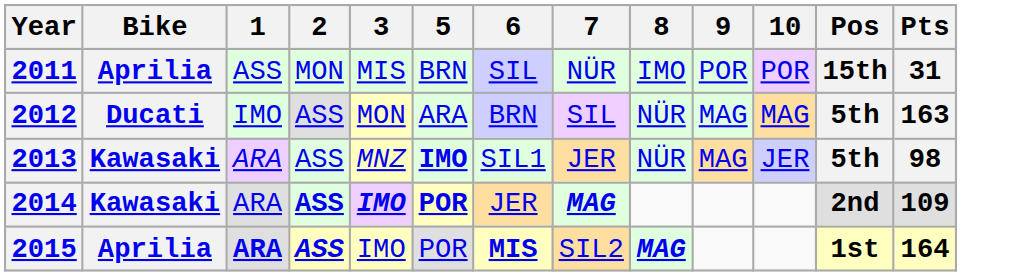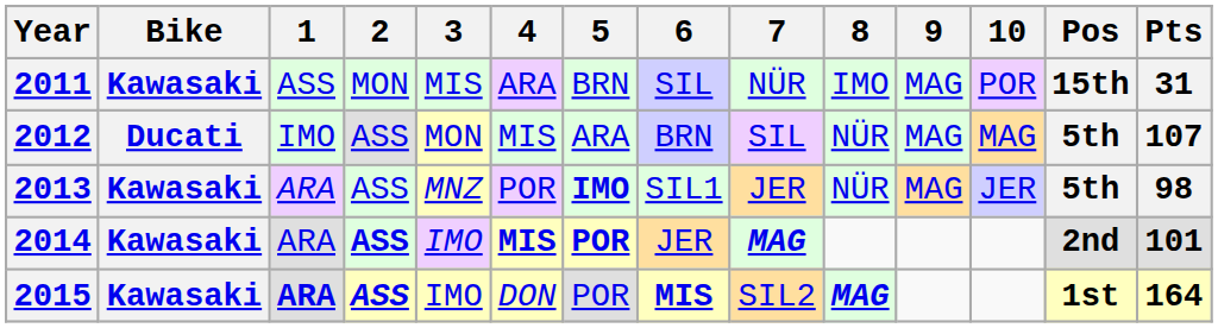+ column: 4 | ARA | MIS | POR | MIS | DON
2011 | Bike: Aprilia -> Kawasaki
2011 | 9: POR -> MAG
2012 | Pts: 163 -> 107
2014 | 3: bold -> normal
2014 | Pts: 109 -> 101
2015 | Bike: Aprilia -> Kawasaki
